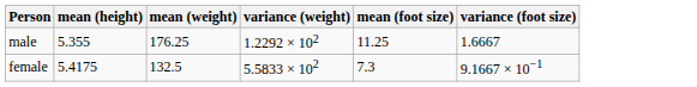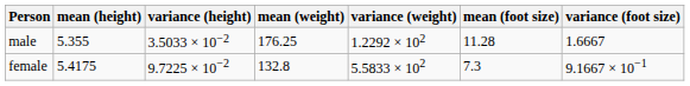+ column: variance (height) | 3.5033 × 10−2 | 9.7225 × 10−2
male | mean (foot size): 11.25 -> 11.28
female | mean (weight): 132.5 -> 132.8
